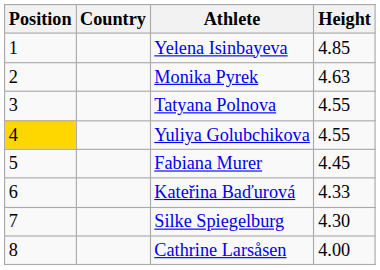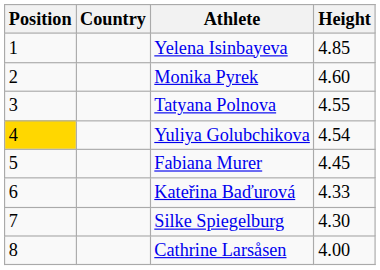Monika Pyrek | Height: 4.63 -> 4.60
Yuliya Golubchikova | Height: 4.55 -> 4.54
